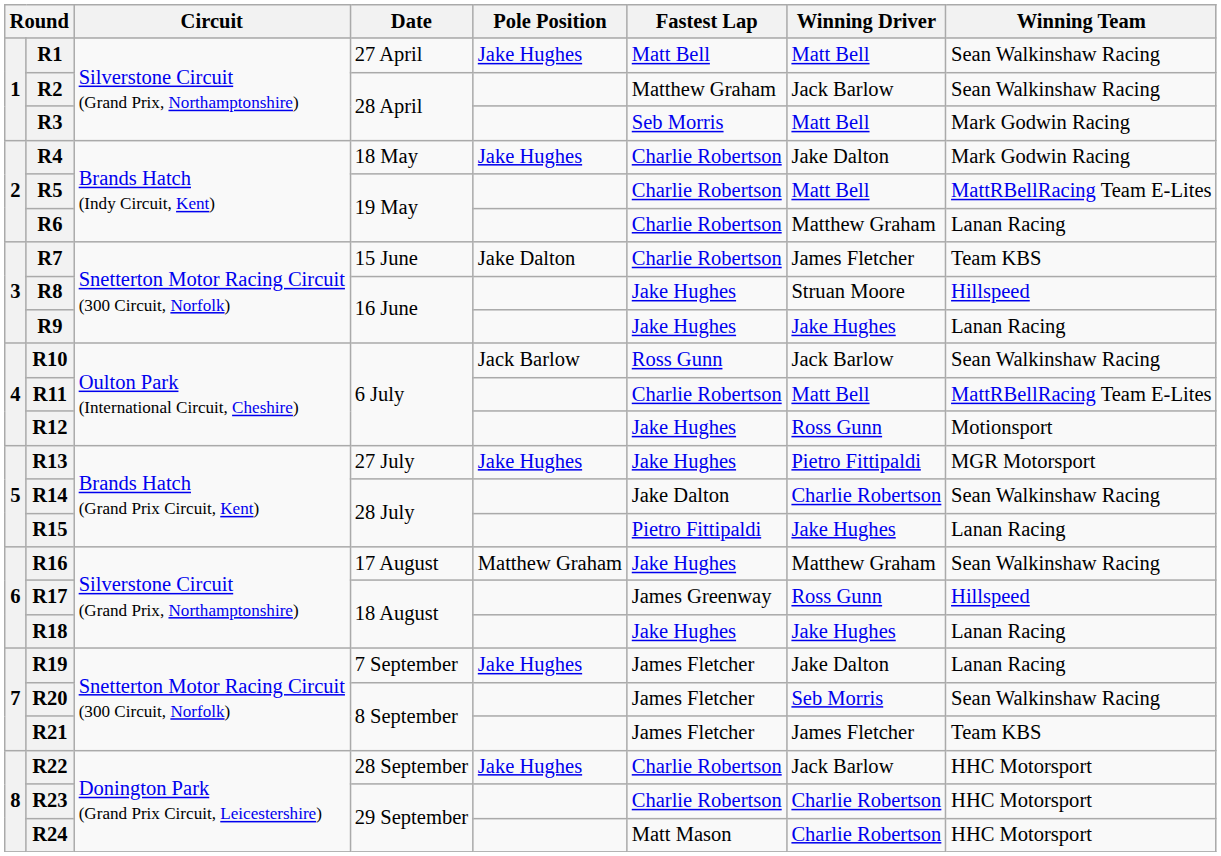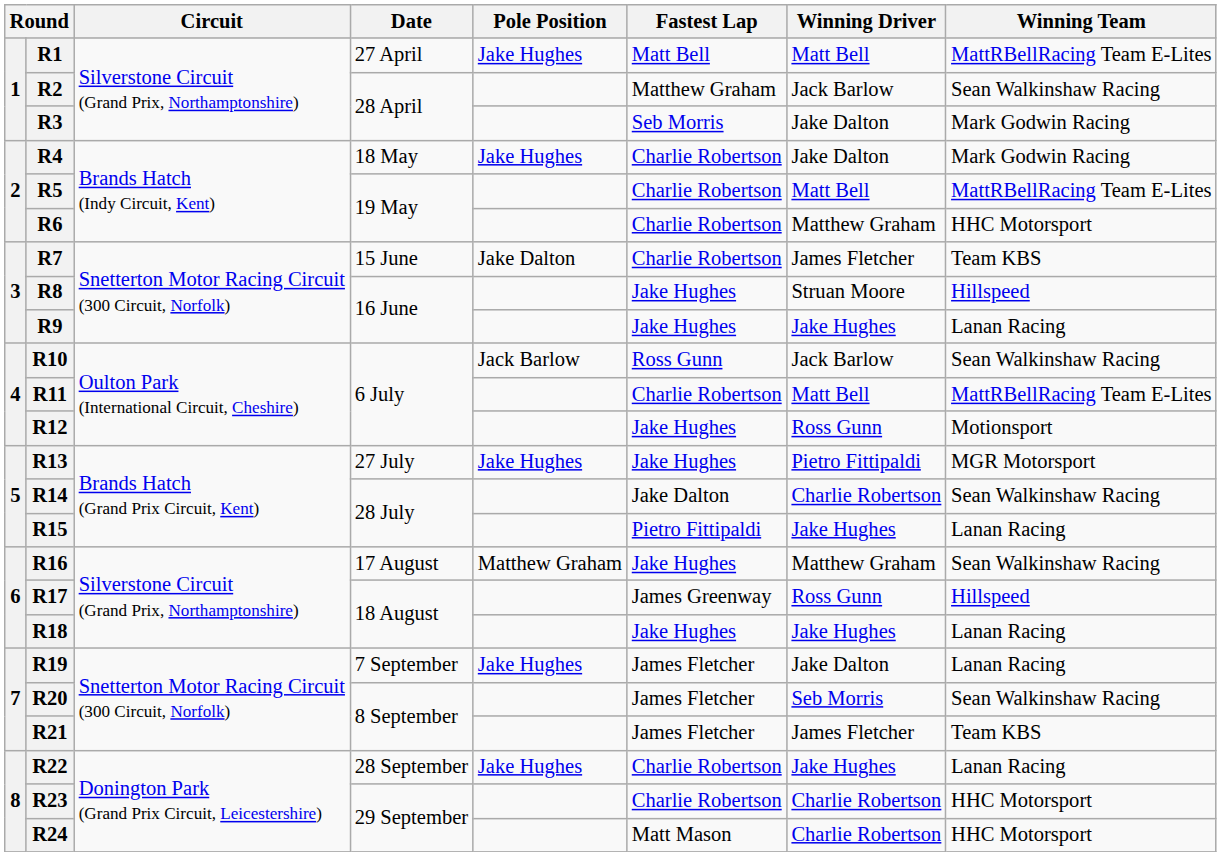R1 | Winning Team: Sean Walkinshaw Racing -> MattRBellRacing Team E-Lites
R3 | Winning Driver: Matt Bell -> Jake Dalton
R6 | Winning Team: Lanan Racing -> HHC Motorsport
R22 | Winning Driver: Jack Barlow -> Jake Hughes
R22 | Winning Team: HHC Motorsport -> Lanan Racing
